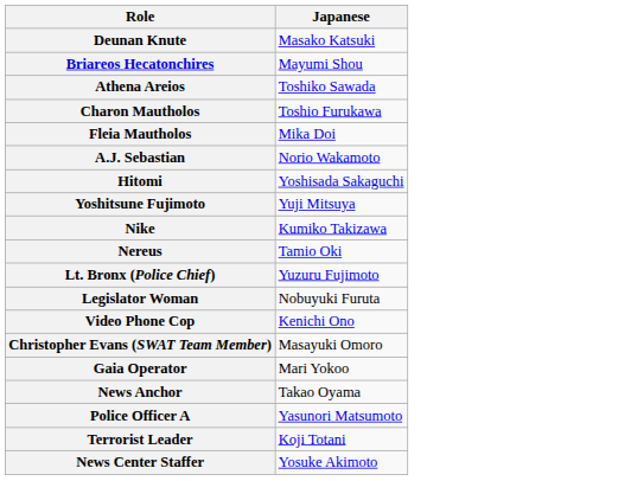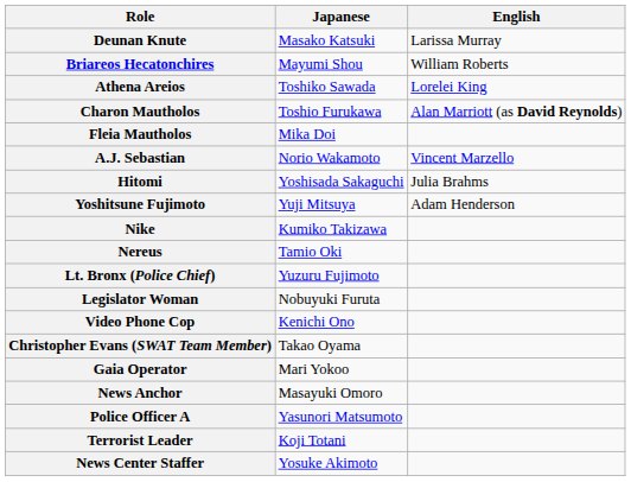+ column: English | Larissa Murray | William Roberts | Lorelei King | Alan Marriott (as David Reynolds) | Vincent Marzello | Julia Brahms | Adam Henderson
Christopher Evans (SWAT Team Member) | Japanese: Masayuki Omoro -> Takao Oyama
News Anchor | Japanese: Takao Oyama -> Masayuki Omoro
